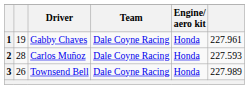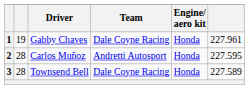2 | Team: Dale Coyne Racing -> Andretti Autosport
2 | column 6: 227.593 -> 227.595
3 | column 2: 26 -> 28
3 | column 6: 227.989 -> 227.589
